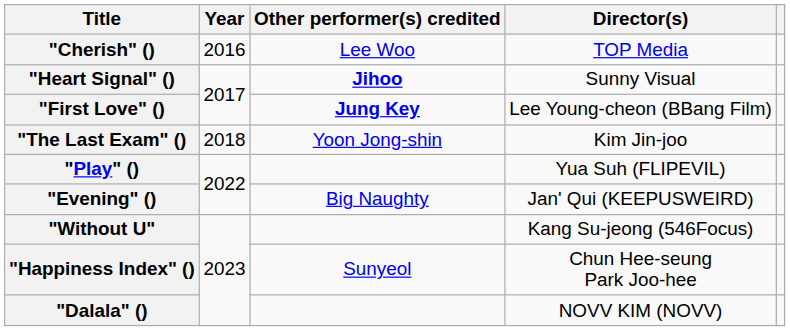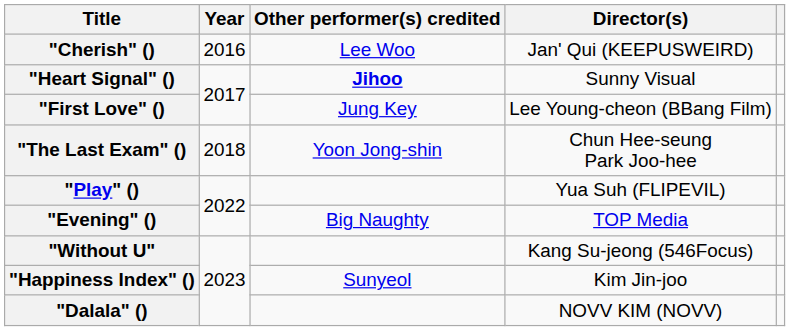"Cherish" () | Director(s): TOP Media -> Jan' Qui (KEEPUSWEIRD)
"First Love" () | Other performer(s) credited: bold -> normal
"The Last Exam" () | Director(s): Kim Jin-joo -> Chun Hee-seung Park Joo-hee
"Evening" () | Director(s): Jan' Qui (KEEPUSWEIRD) -> TOP Media
"Happiness Index" () | Director(s): Chun Hee-seung Park Joo-hee -> Kim Jin-joo
